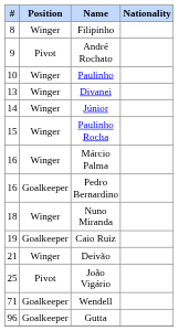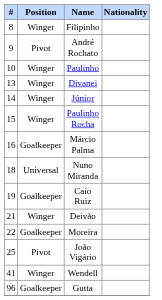Márcio Palma | Position: Winger -> Goalkeeper
- row: 16 | Goalkeeper | Pedro Bernardino
Nuno Miranda | Position: Winger -> Universal
+ row: 22 | Goalkeeper | Moreira
Wendell | #: 71 -> 41
Wendell | Position: Goalkeeper -> Winger
